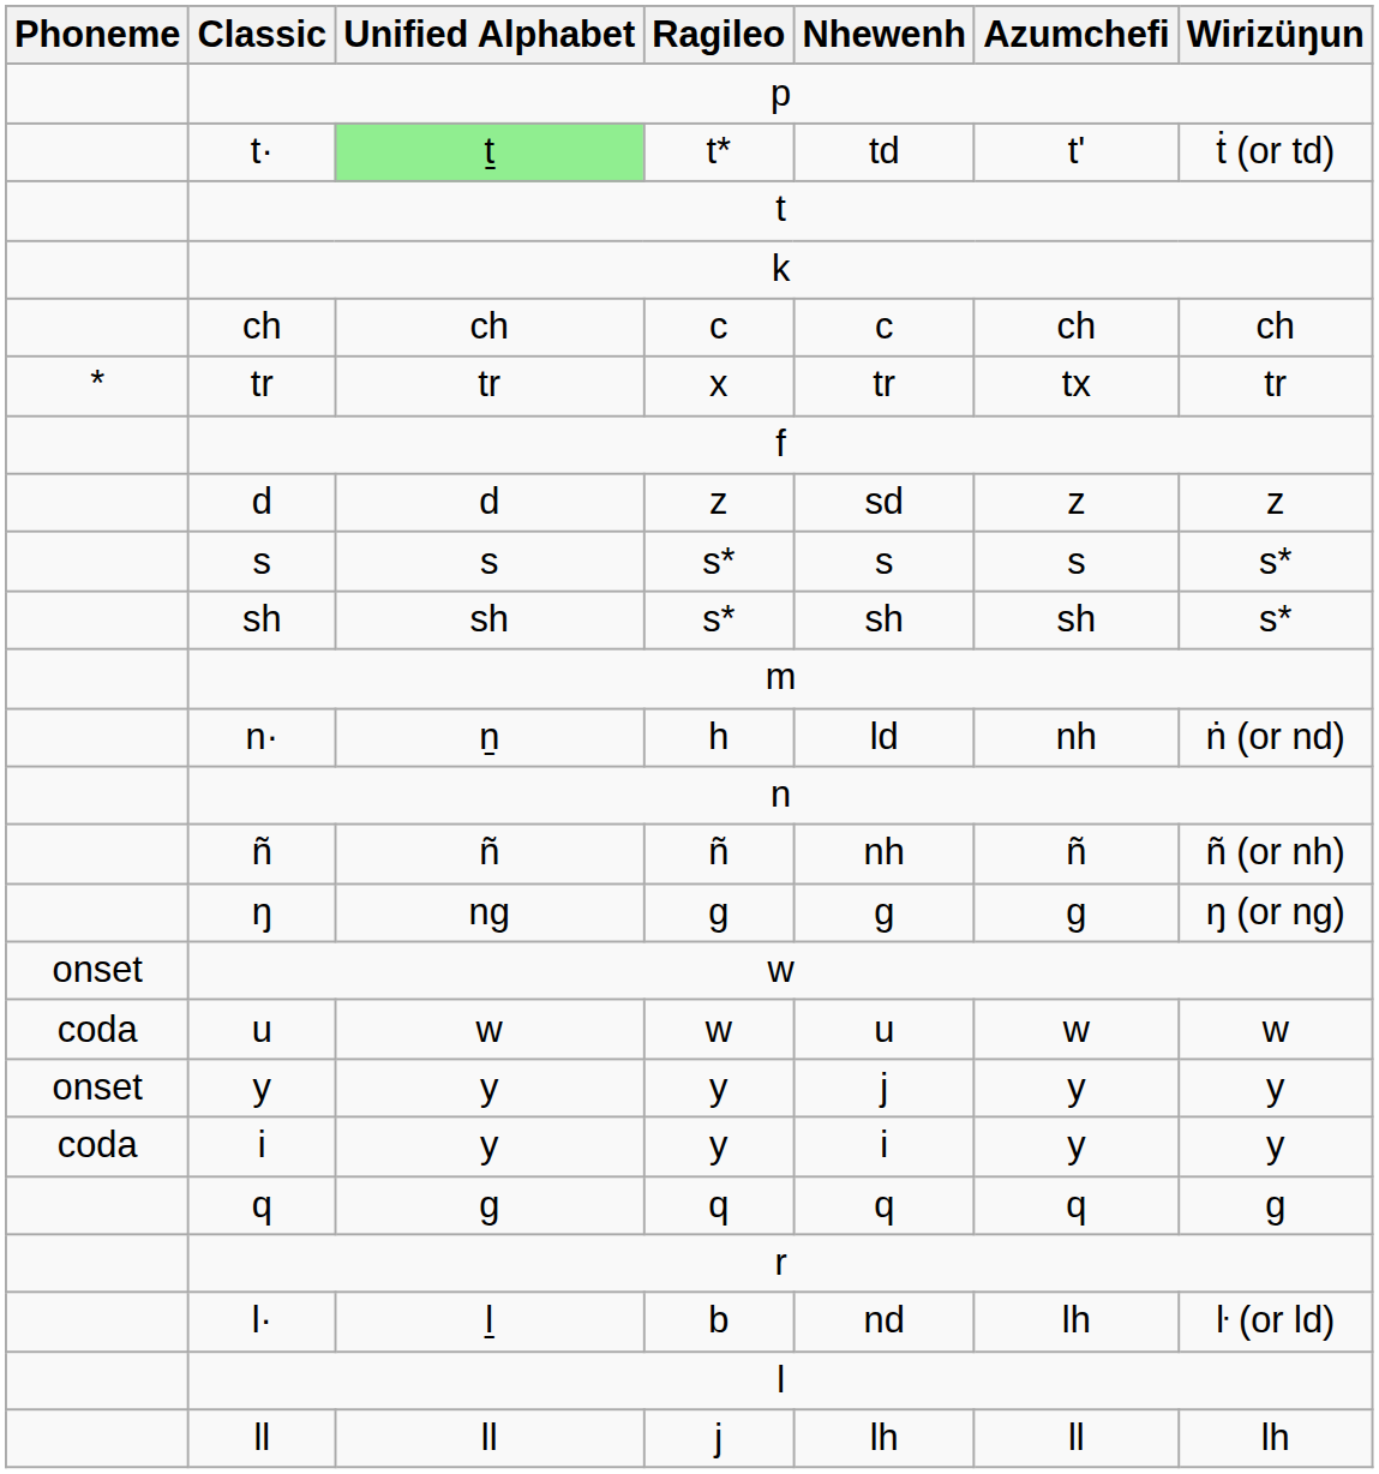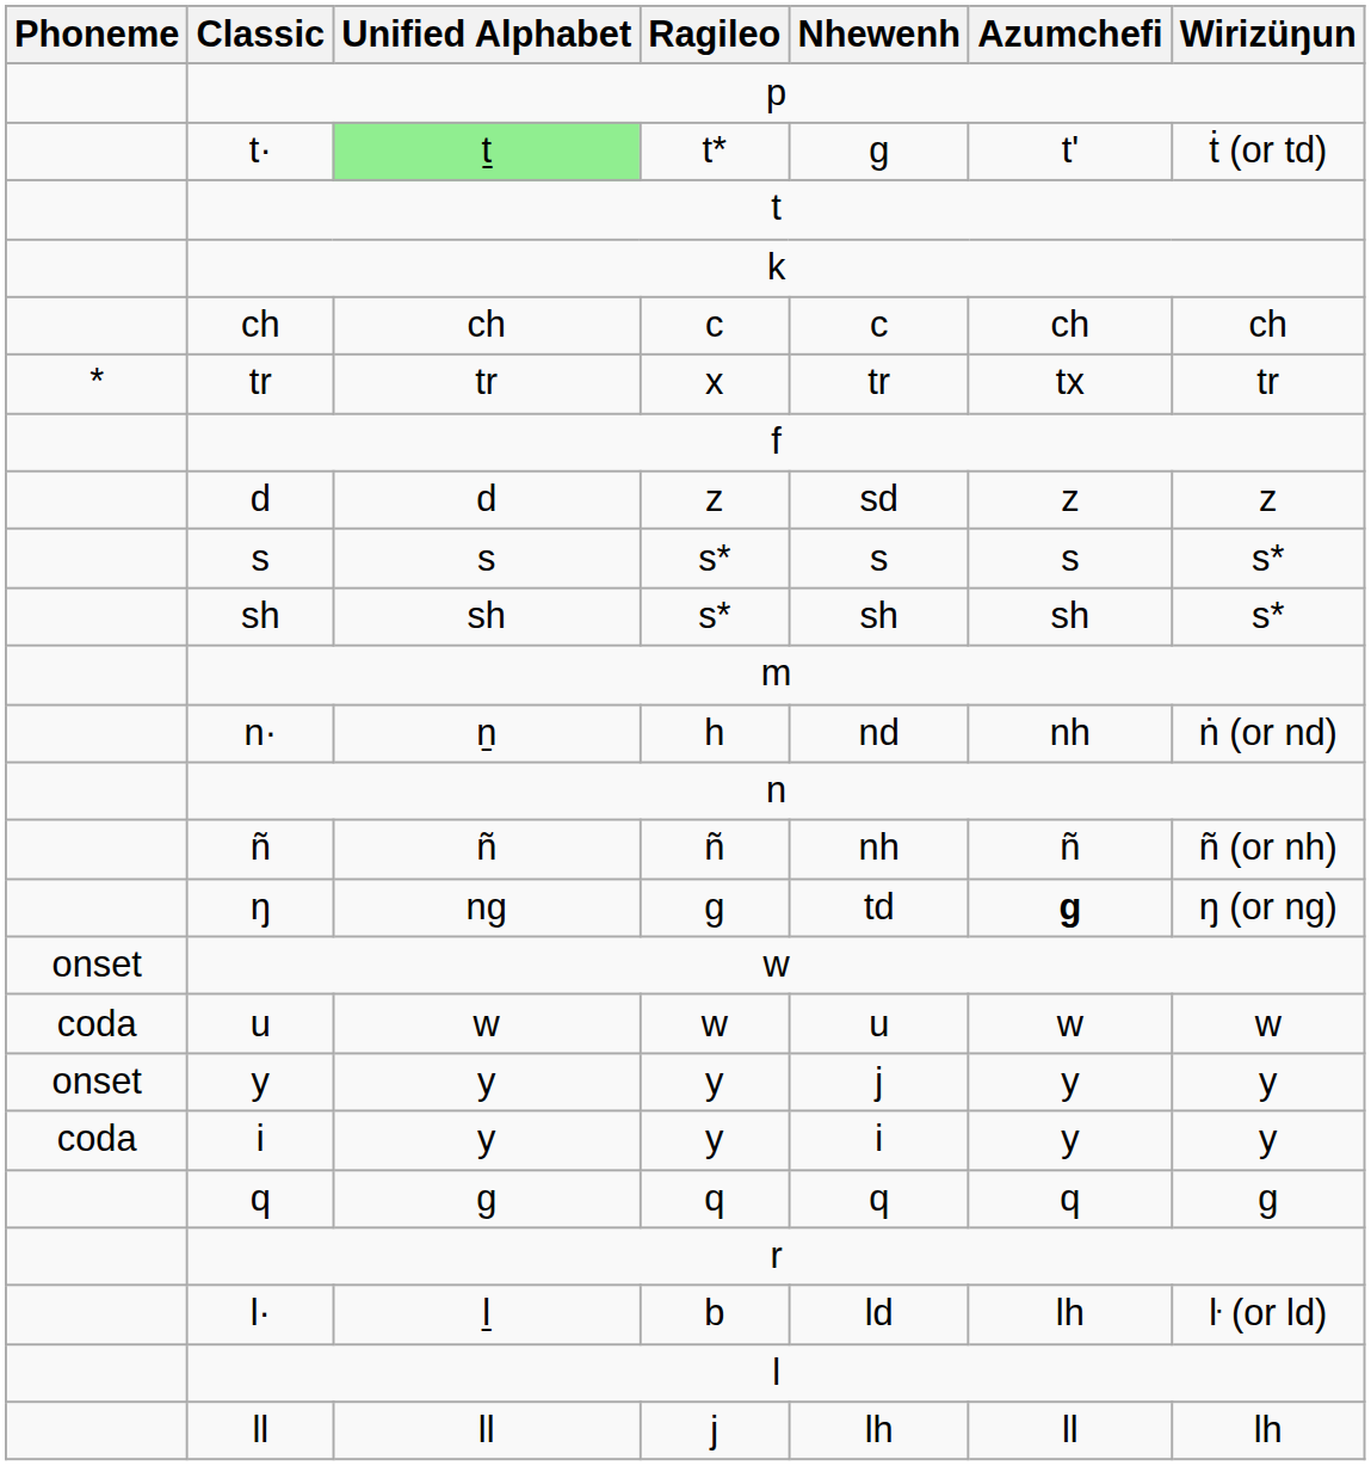t· | Nhewenh: td -> g
n· | Nhewenh: ld -> nd
ŋ | Nhewenh: g -> td
ŋ | Azumchefi: normal -> bold
l· | Nhewenh: nd -> ld
